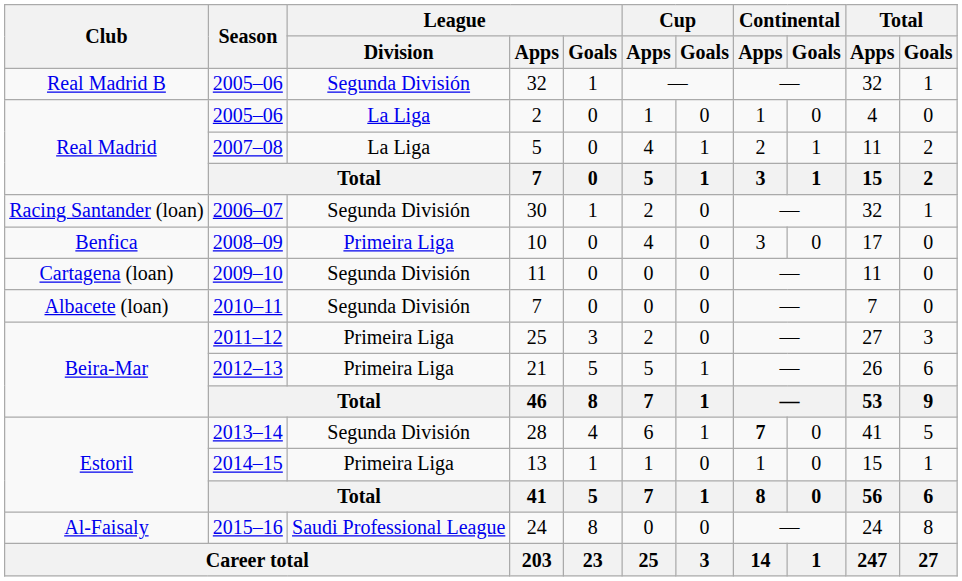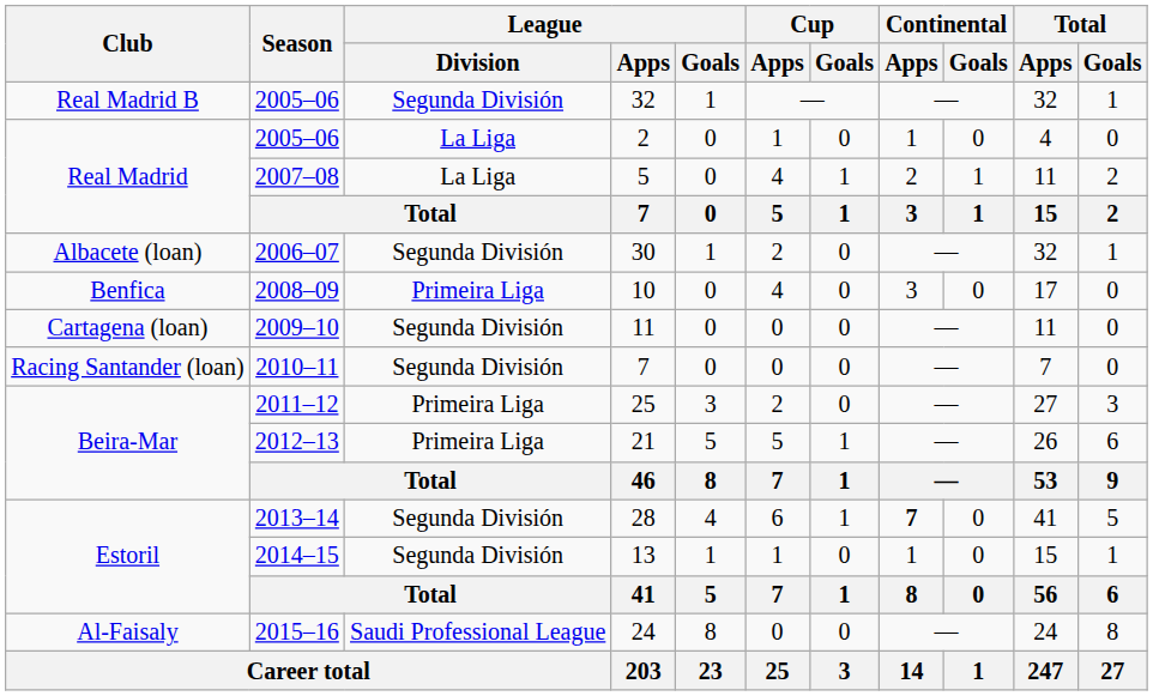30 | Club: Racing Santander (loan) -> Albacete (loan)
2010–11 / 7 | Club: Albacete (loan) -> Racing Santander (loan)
13 | League / Division: Primeira Liga -> Segunda División
